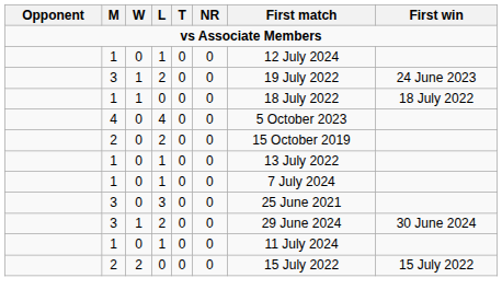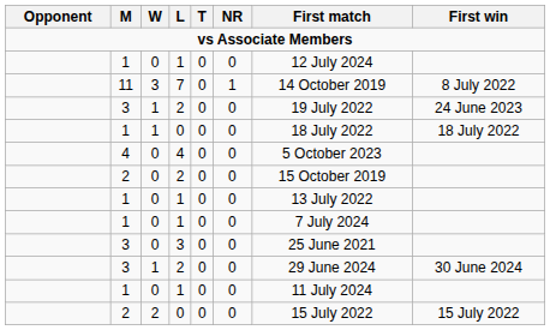+ row: 11 | 3 | 7 | 0 | 1 | 14 October 2019 | 8 July 2022
